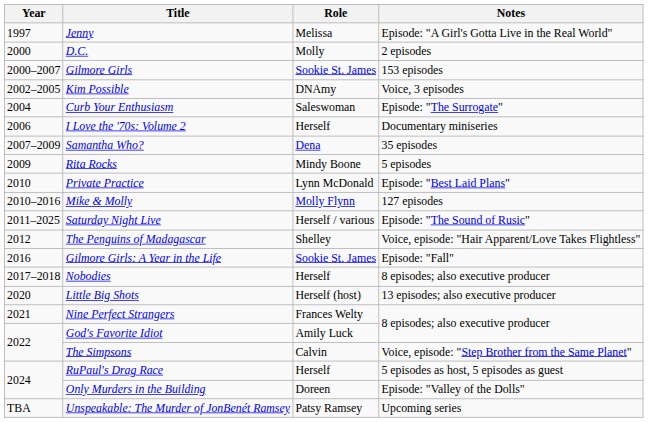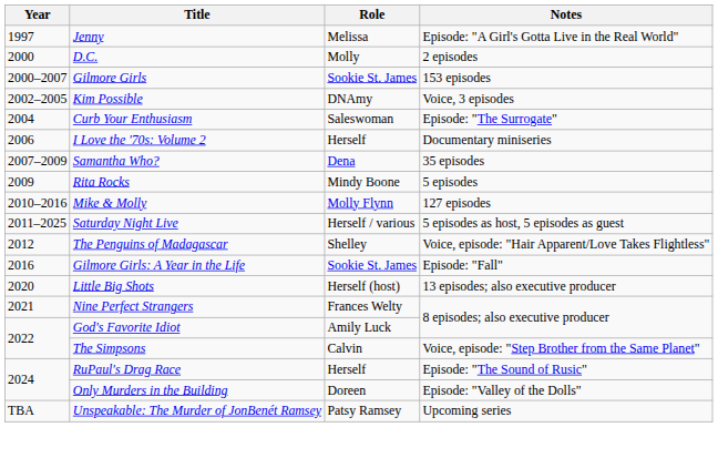- row: 2010 | Private Practice | Lynn McDonald | Episode: "Best Laid Plans"
Saturday Night Live | Notes: Episode: "The Sound of Rusic" -> 5 episodes as host, 5 episodes as guest
- row: 2017–2018 | Nobodies | Herself | 8 episodes; also executive producer
RuPaul's Drag Race | Notes: 5 episodes as host, 5 episodes as guest -> Episode: "The Sound of Rusic"
